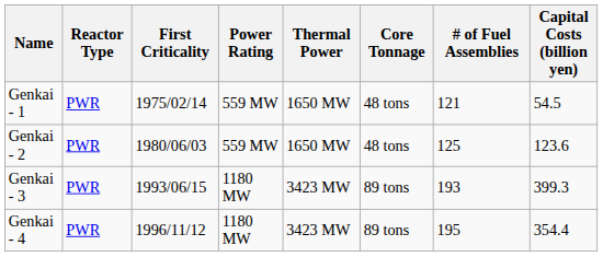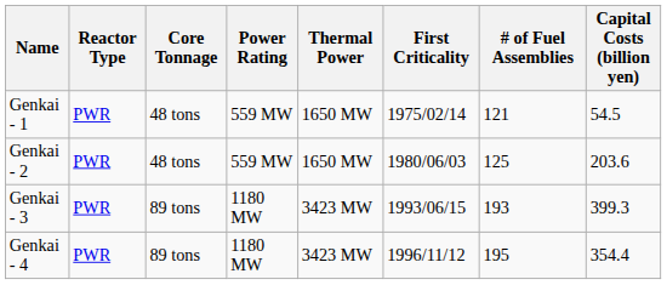columns swapped: First Criticality <-> Core Tonnage
Genkai - 2 | Capital Costs (billion yen): 123.6 -> 203.6
